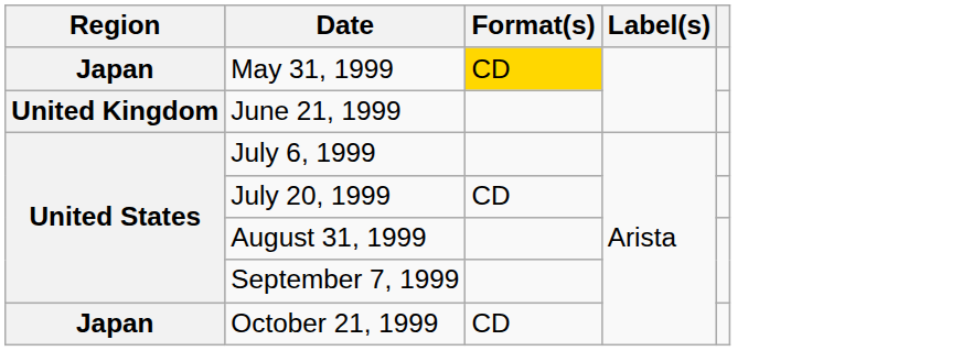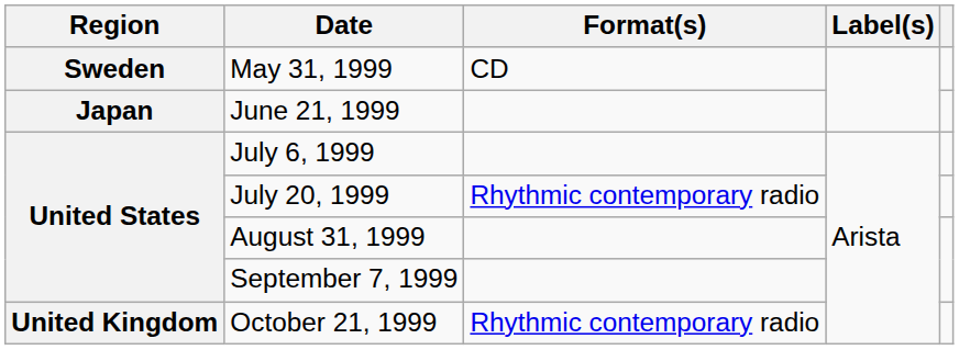May 31, 1999 | Region: Japan -> Sweden
May 31, 1999 | Format(s): gold background -> no background
June 21, 1999 | Region: United Kingdom -> Japan
July 20, 1999 | Format(s): CD -> Rhythmic contemporary radio
October 21, 1999 | Region: Japan -> United Kingdom
October 21, 1999 | Format(s): CD -> Rhythmic contemporary radio
